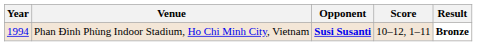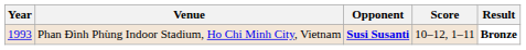Phan Đình Phùng Indoor Stadium, Ho Chi Minh City, Vietnam | Year: 1994 -> 1993
